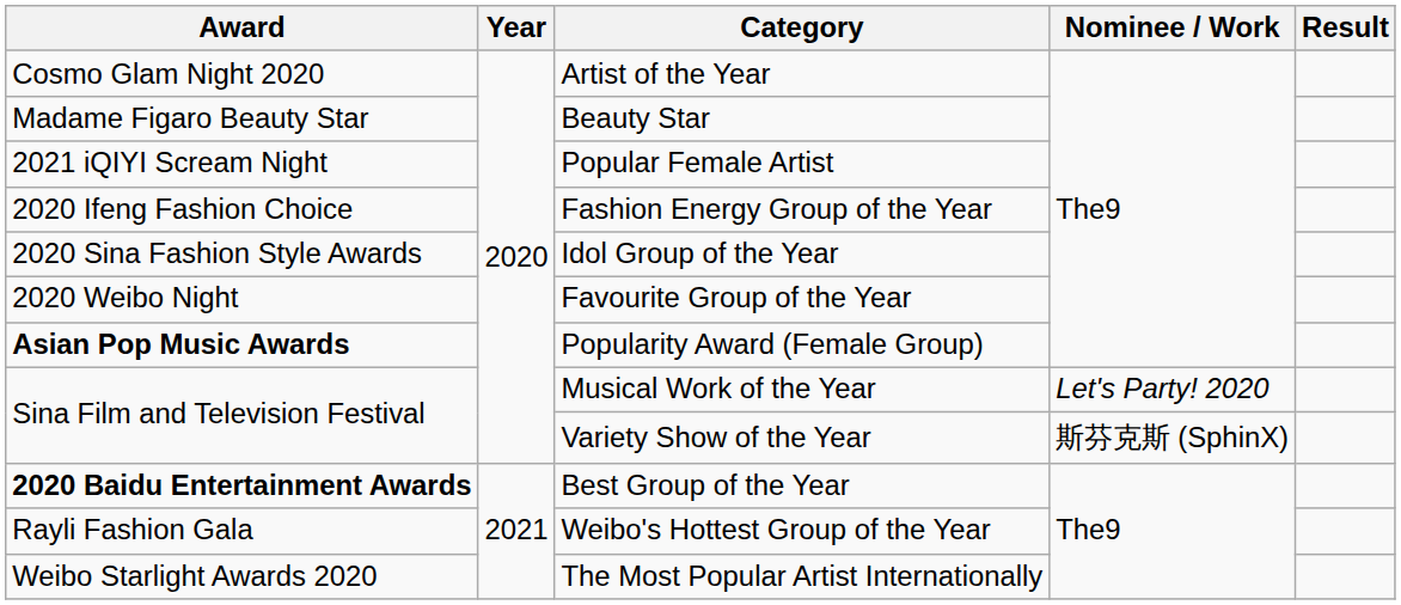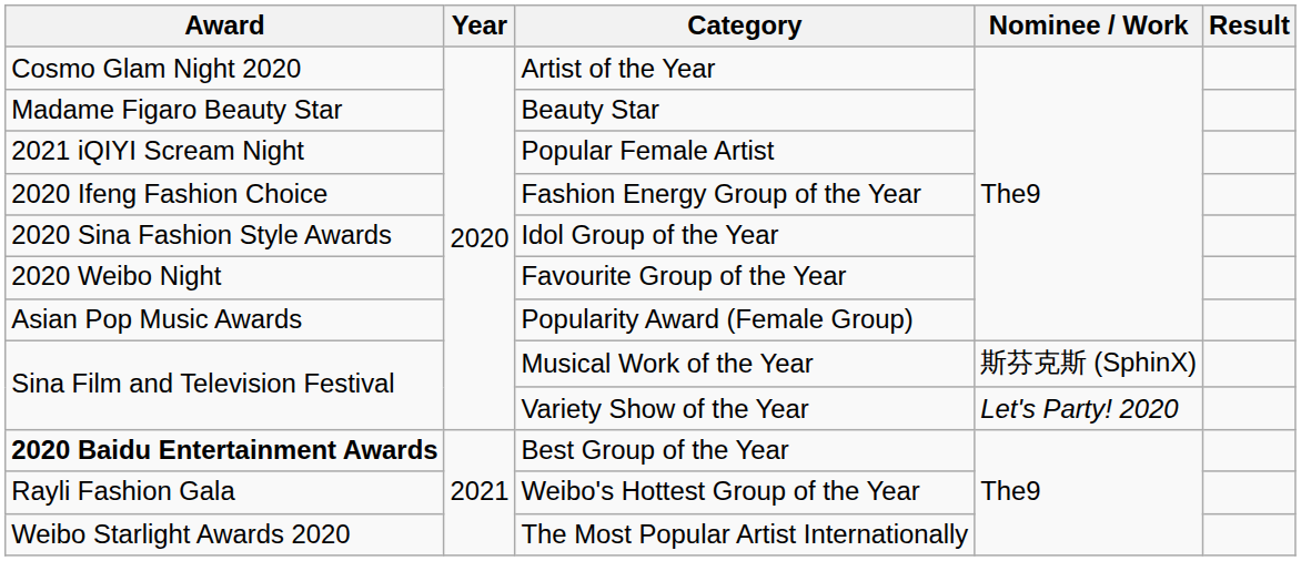Popularity Award (Female Group) | Award: bold -> normal
Musical Work of the Year | Nominee / Work: Let's Party! 2020 -> 斯芬克斯 (SphinX)
Variety Show of the Year | Nominee / Work: 斯芬克斯 (SphinX) -> Let's Party! 2020
